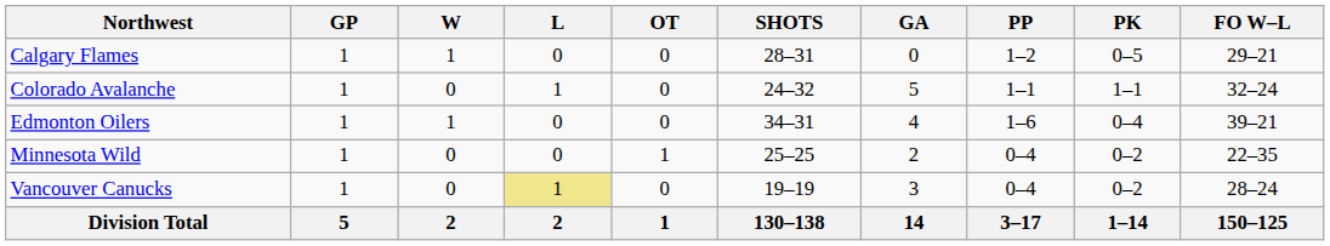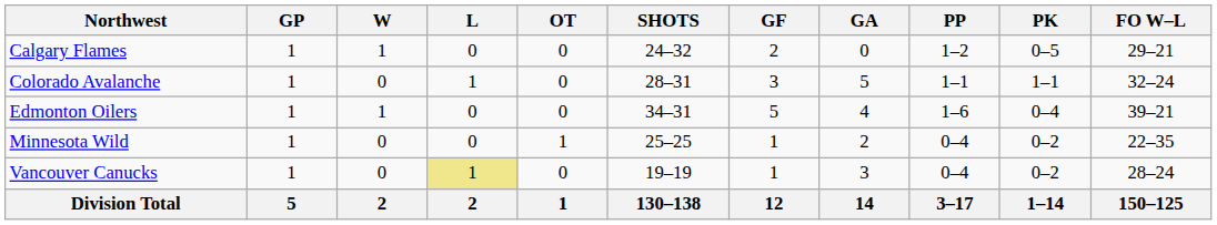+ column: GF | 2 | 3 | 5 | 1 | 1 | 12
Calgary Flames | SHOTS: 28–31 -> 24–32
Colorado Avalanche | SHOTS: 24–32 -> 28–31
